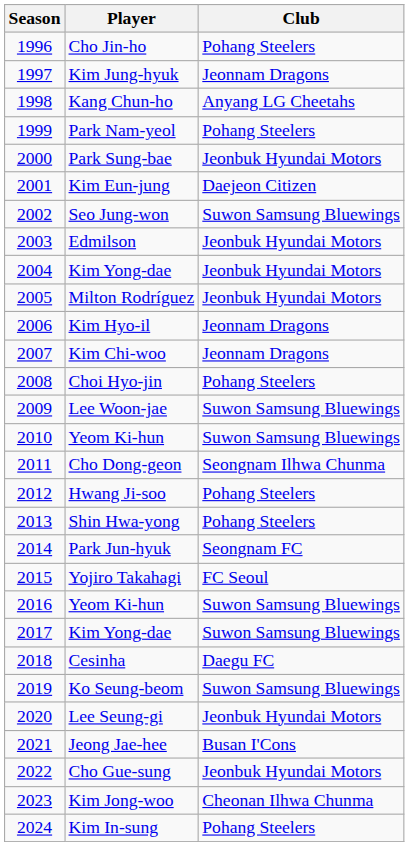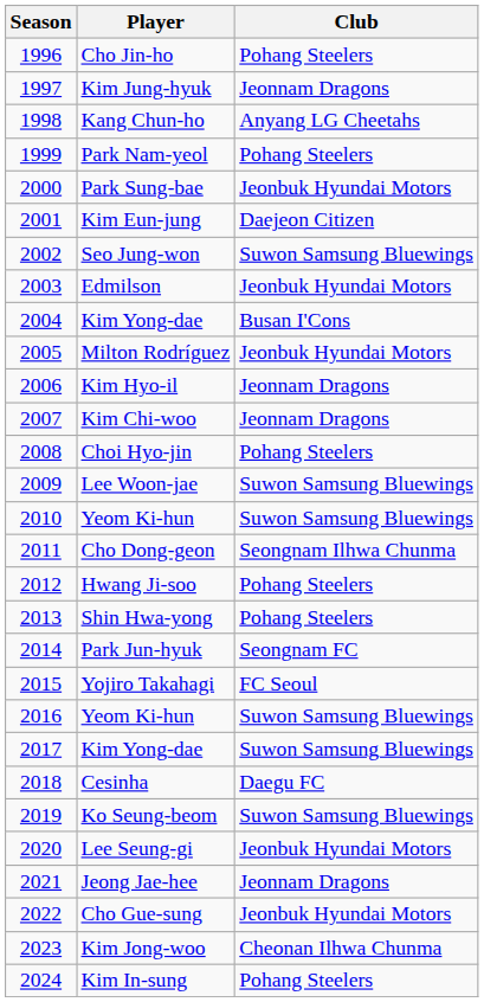2004 / Kim Yong-dae | Club: Jeonbuk Hyundai Motors -> Busan I'Cons
Jeong Jae-hee | Club: Busan I'Cons -> Jeonnam Dragons
